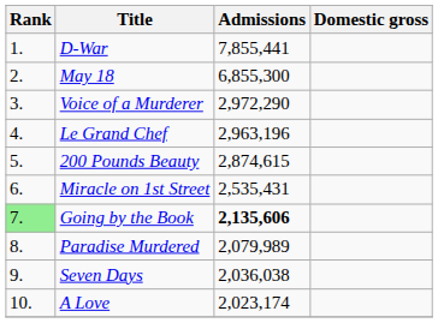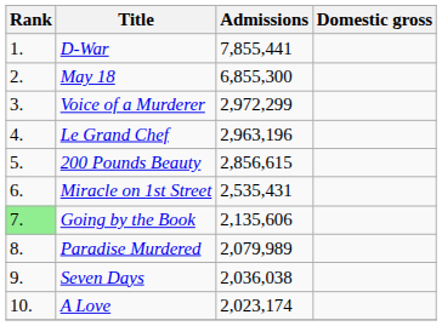Voice of a Murderer | Admissions: 2,972,290 -> 2,972,299
200 Pounds Beauty | Admissions: 2,874,615 -> 2,856,615
Going by the Book | Admissions: bold -> normal
